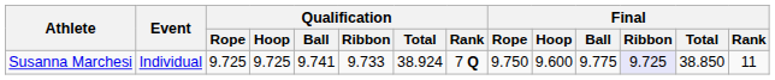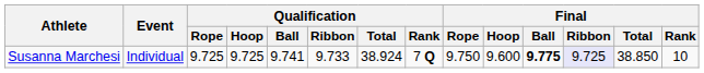Susanna Marchesi | Final / Ball: normal -> bold
Susanna Marchesi | Final / Rank: 11 -> 10
